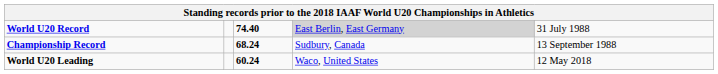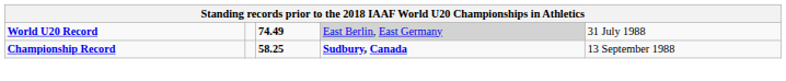World U20 Record | column 3: 74.40 -> 74.49
Championship Record | column 3: 68.24 -> 58.25
Championship Record | column 4: normal -> bold
- row: World U20 Leading | 60.24 | Waco, United States | 12 May 2018
